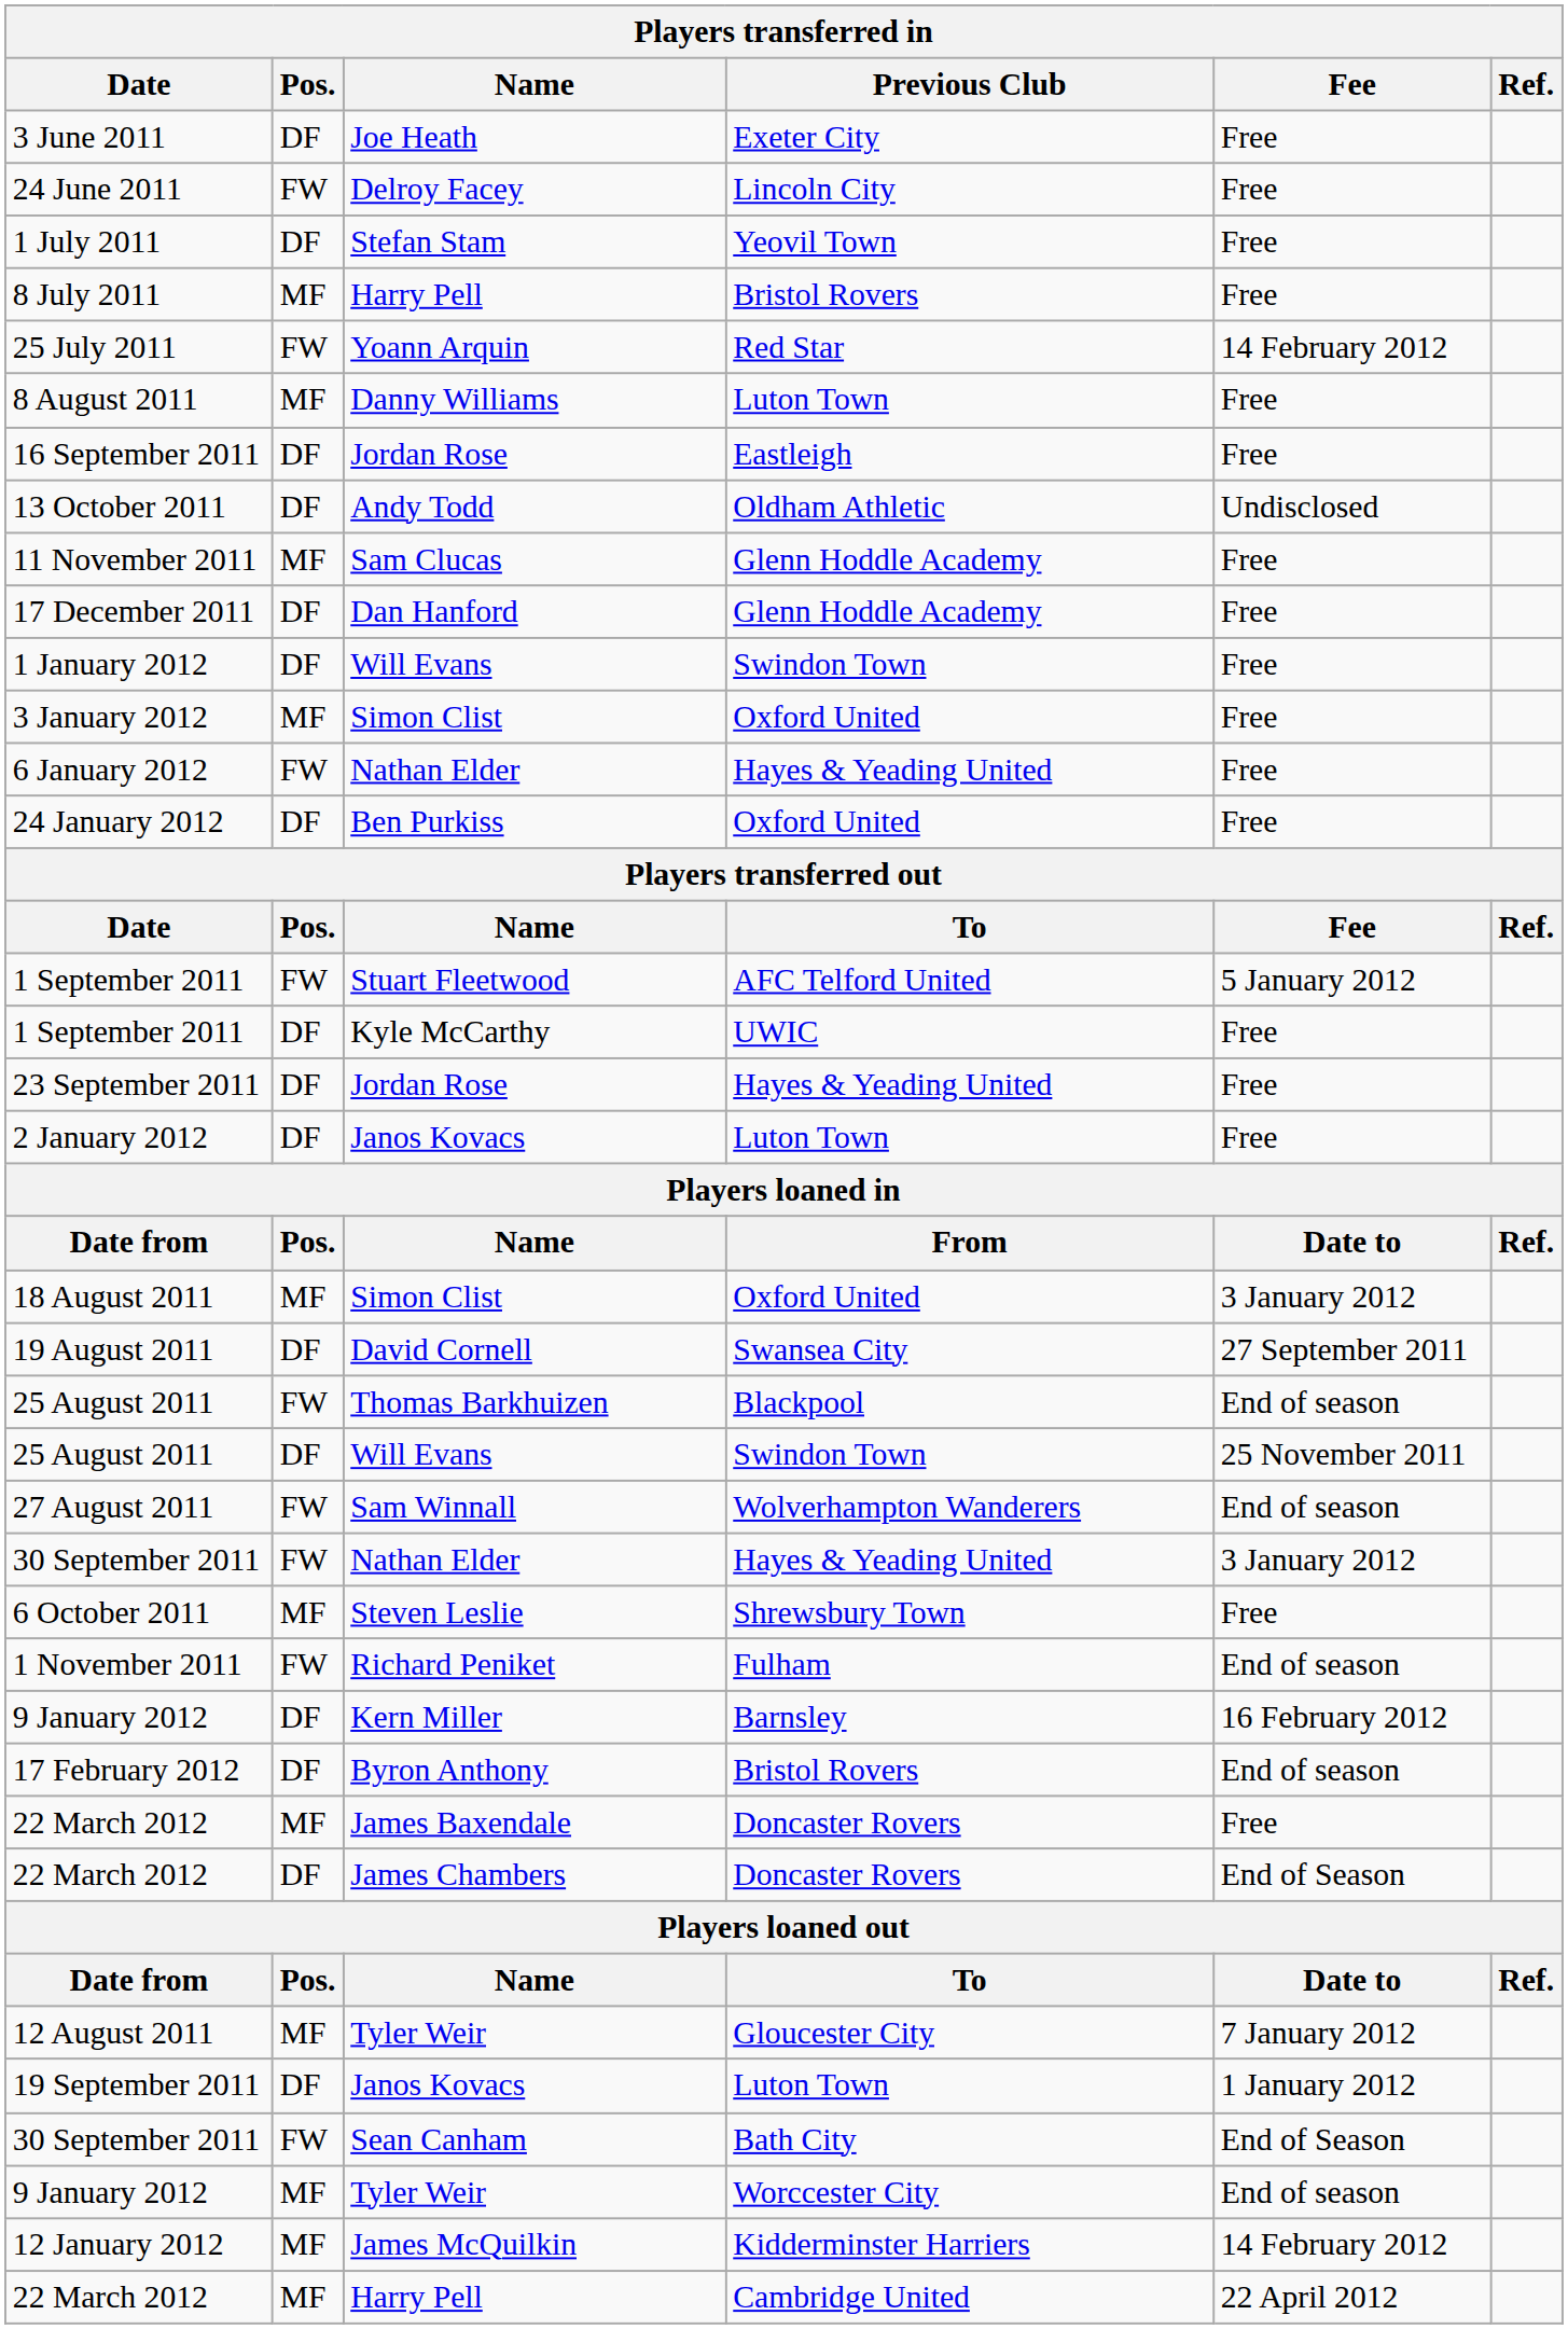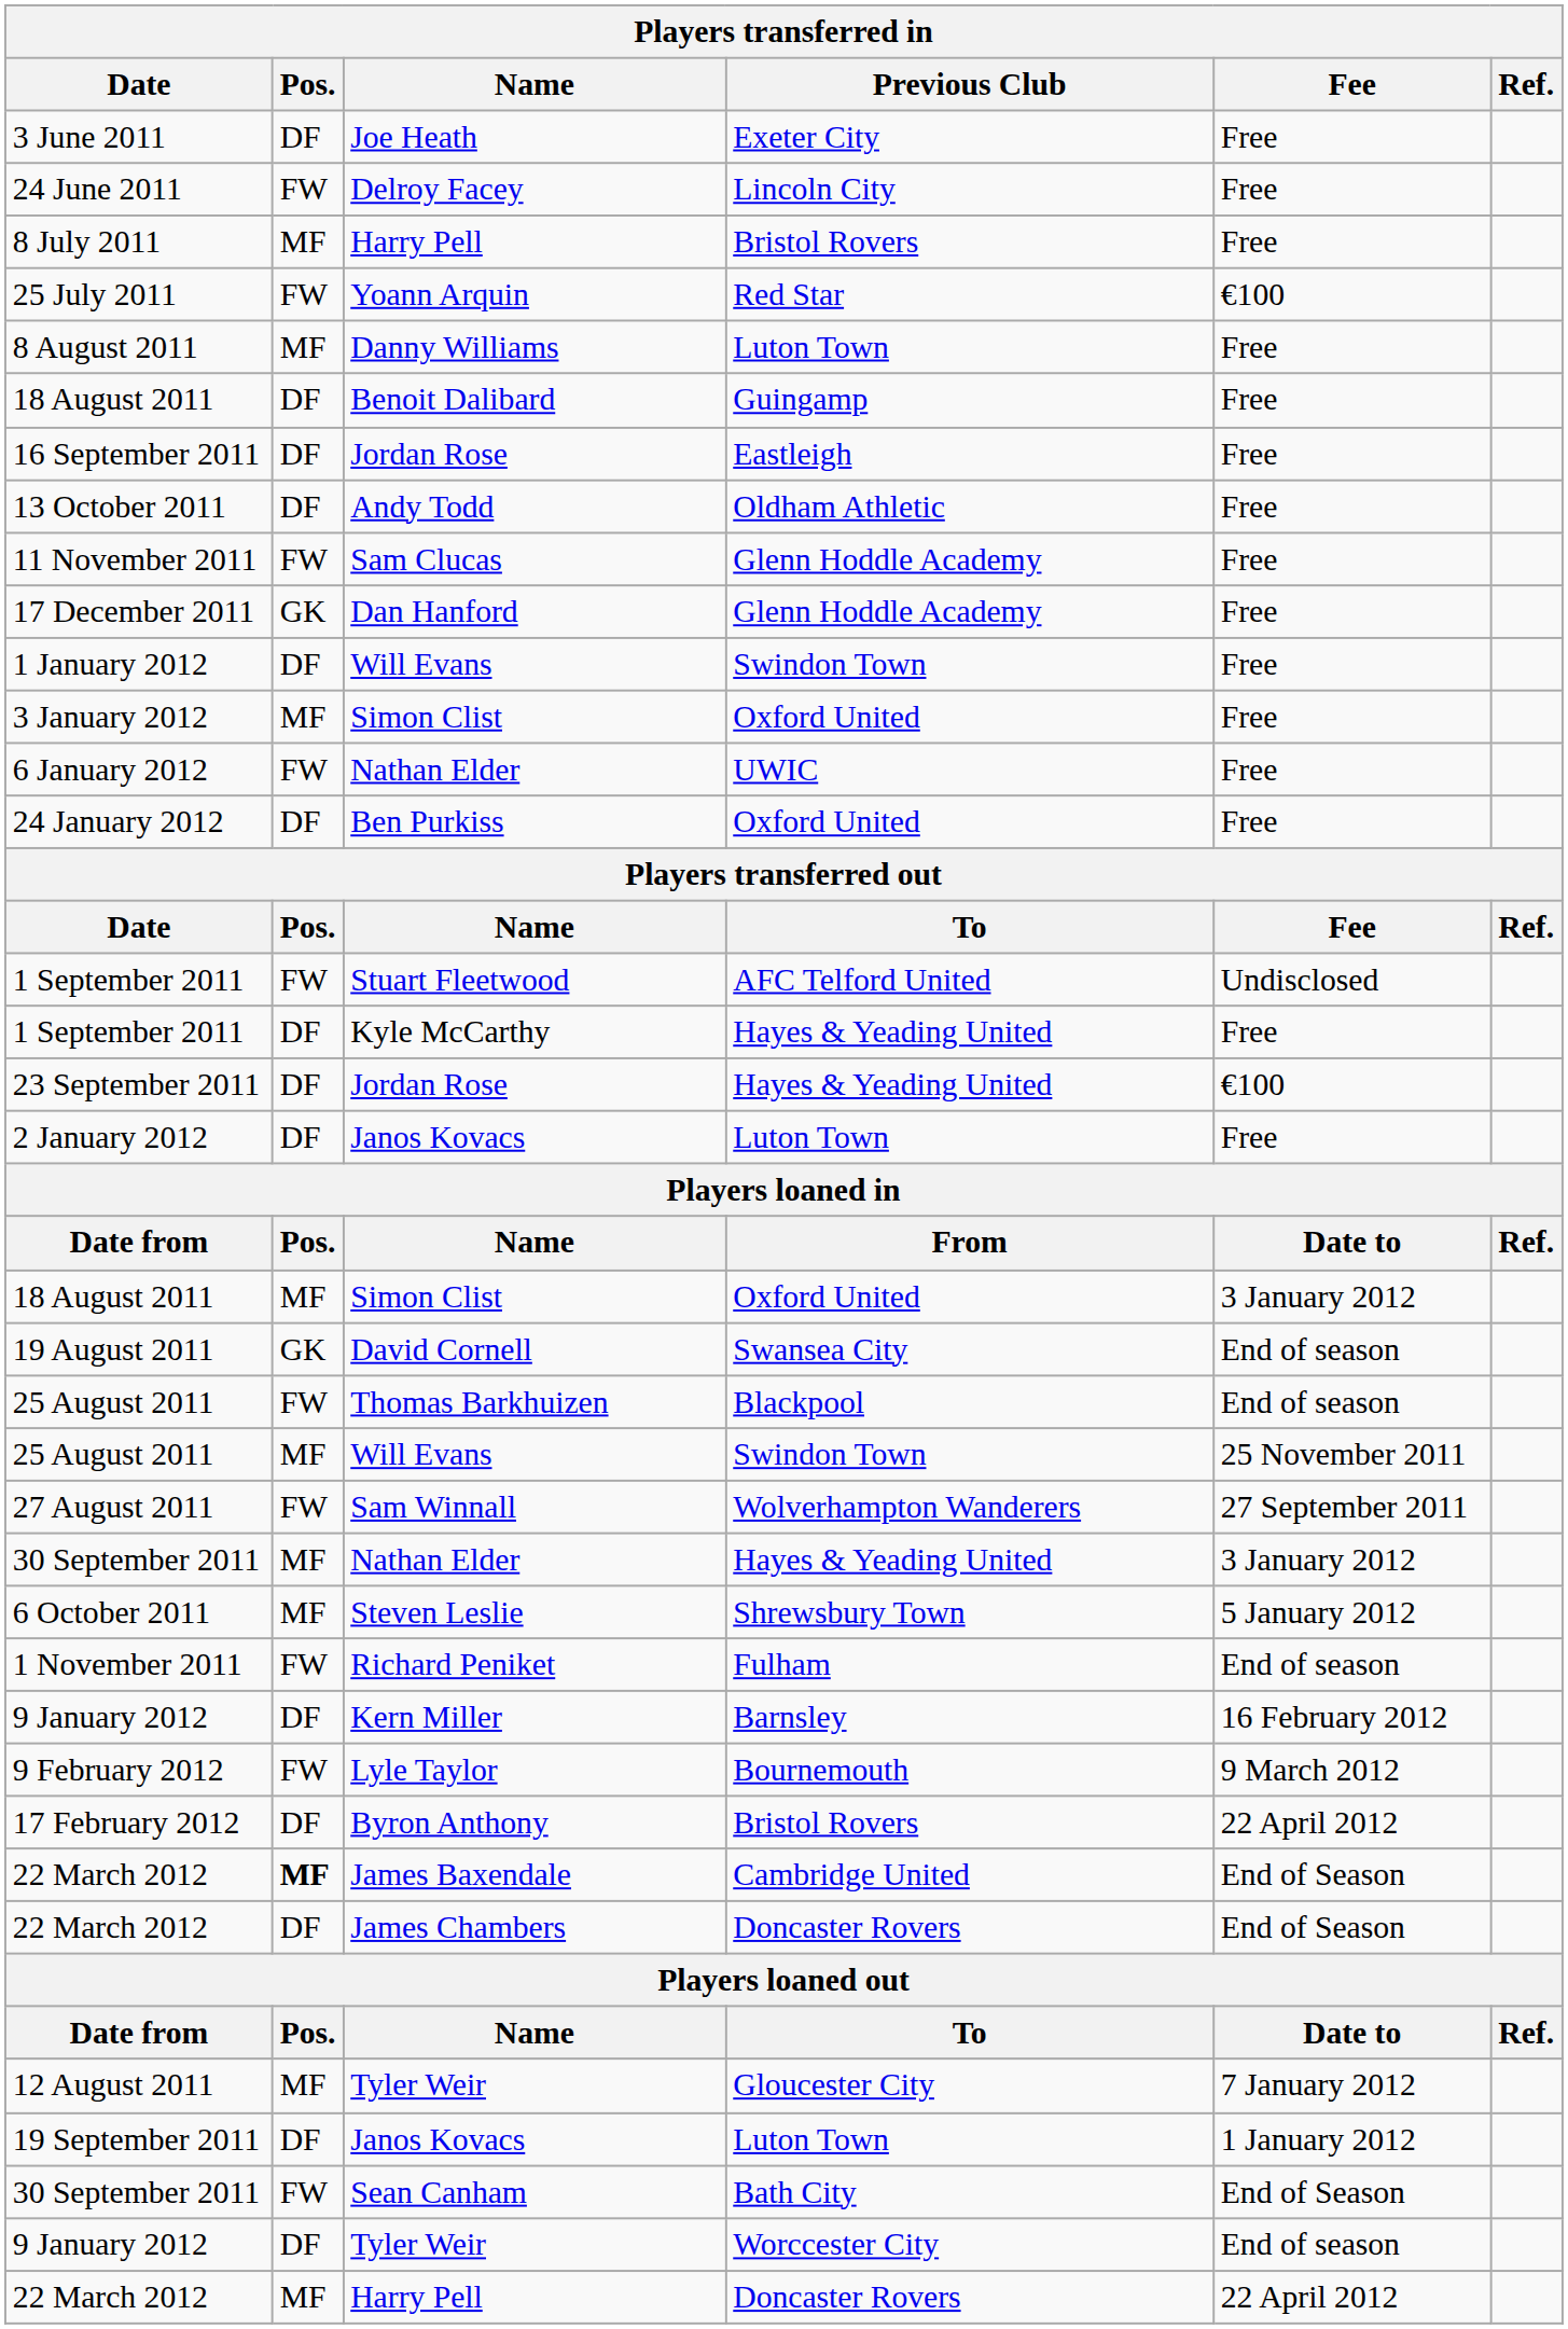- row: 1 July 2011 | DF | Stefan Stam | Yeovil Town | Free
25 July 2011 | Fee: 14 February 2012 -> €100
+ row: 18 August 2011 | DF | Benoit Dalibard | Guingamp | Free
13 October 2011 | Fee: Undisclosed -> Free
11 November 2011 | Pos.: MF -> FW
17 December 2011 | Pos.: DF -> GK
6 January 2012 | Previous Club: Hayes & Yeading United -> UWIC
1 September 2011 / Stuart Fleetwood | Fee: 5 January 2012 -> Undisclosed
1 September 2011 / Kyle McCarthy | Previous Club: UWIC -> Hayes & Yeading United
23 September 2011 | Fee: Free -> €100
19 August 2011 | Pos.: DF -> GK
19 August 2011 | Fee: 27 September 2011 -> End of season
25 August 2011 / Will Evans | Pos.: DF -> MF
27 August 2011 | Fee: End of season -> 27 September 2011
30 September 2011 / Nathan Elder | Pos.: FW -> MF
6 October 2011 | Fee: Free -> 5 January 2012
+ row: 9 February 2012 | FW | Lyle Taylor | Bournemouth | 9 March 2012
17 February 2012 | Fee: End of season -> 22 April 2012
22 March 2012 / James Baxendale | Pos.: normal -> bold
22 March 2012 / James Baxendale | Previous Club: Doncaster Rovers -> Cambridge United
22 March 2012 / James Baxendale | Fee: Free -> End of Season
9 January 2012 / Tyler Weir | Pos.: MF -> DF
- row: 12 January 2012 | MF | James McQuilkin | Kidderminster Harriers | 14 February 2012
22 March 2012 / Harry Pell | Previous Club: Cambridge United -> Doncaster Rovers
